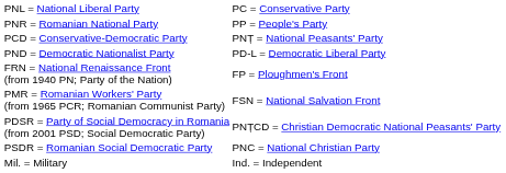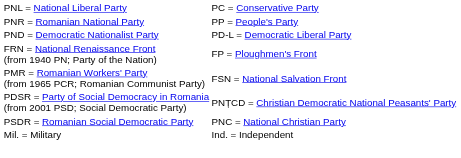- row: PCD = Conservative-Democratic Party | PNȚ = National Peasants' Party
